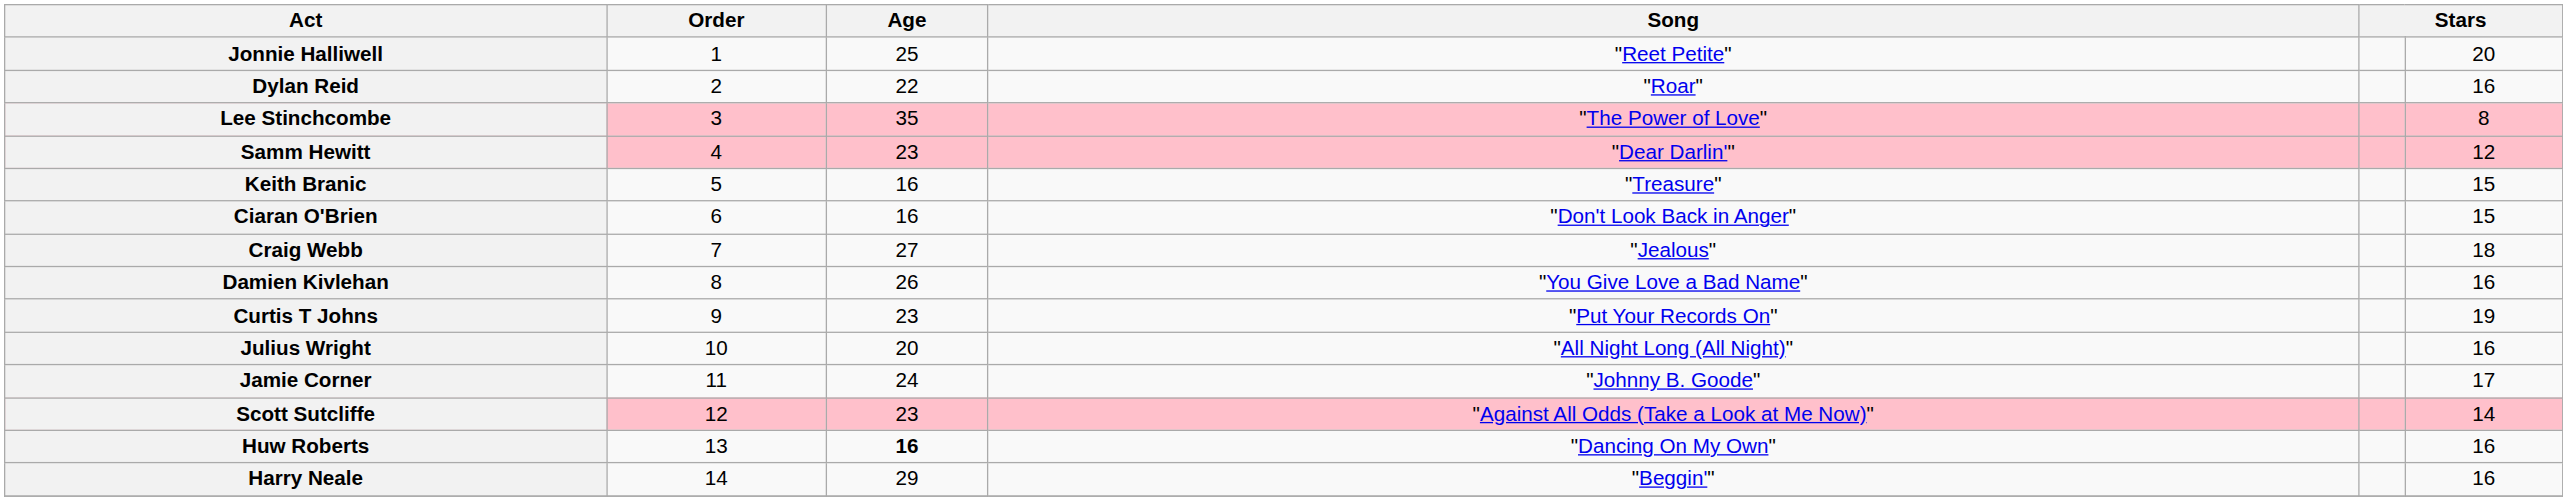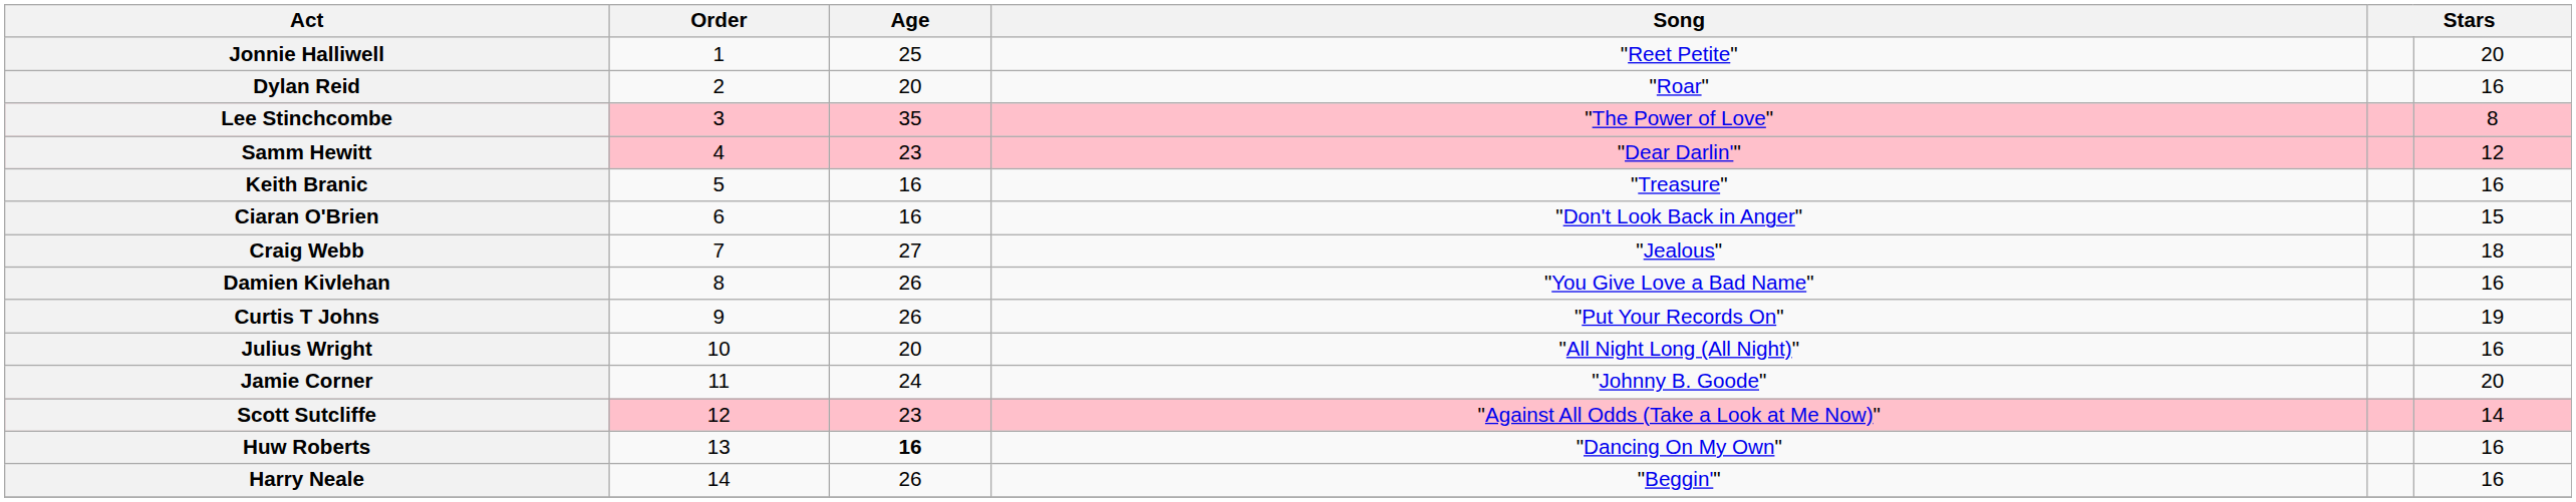Dylan Reid | Age: 22 -> 20
Keith Branic | column 6: 15 -> 16
Curtis T Johns | Age: 23 -> 26
Jamie Corner | column 6: 17 -> 20
Harry Neale | Age: 29 -> 26
